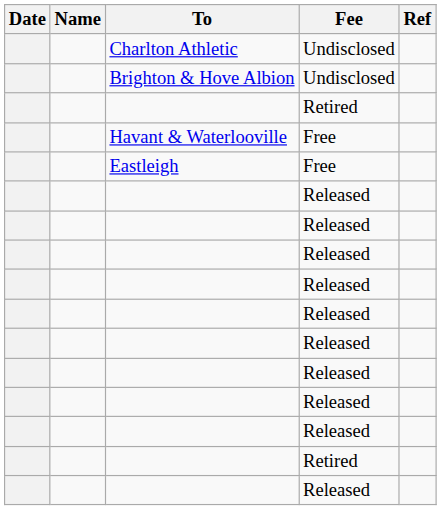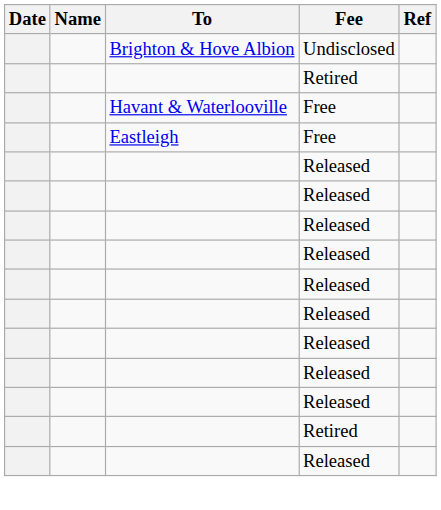- row: Charlton Athletic | Undisclosed
